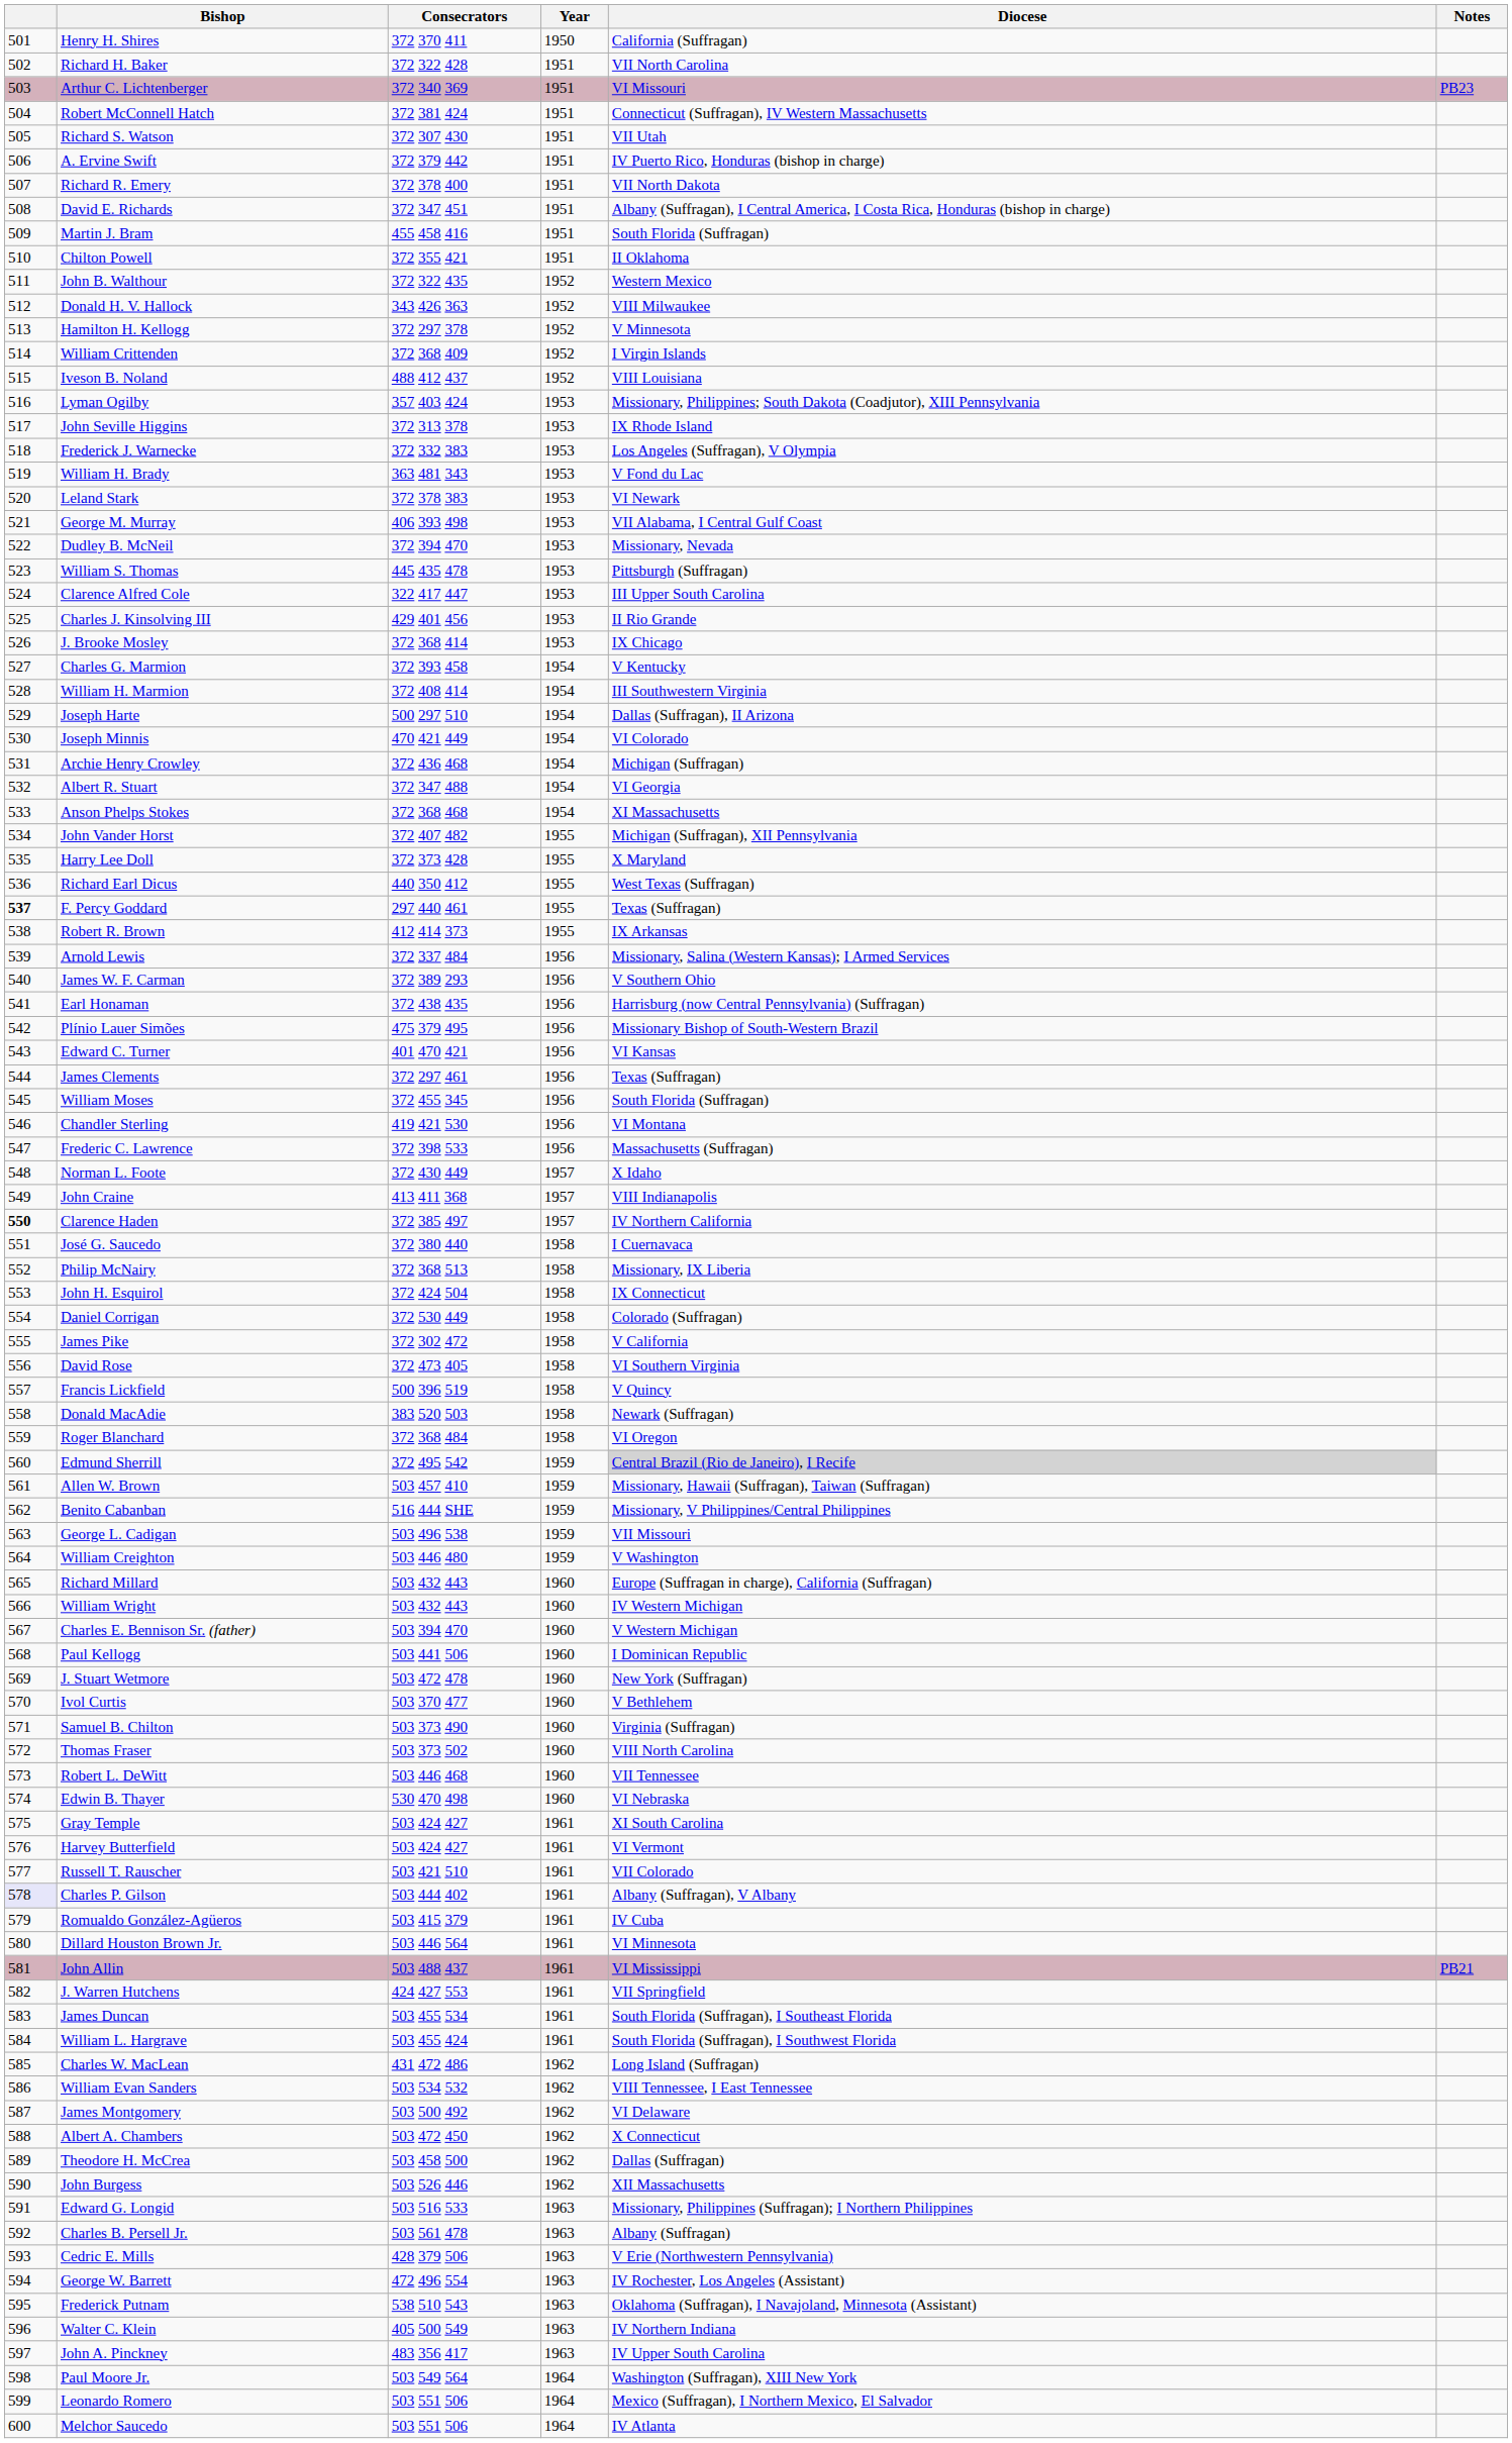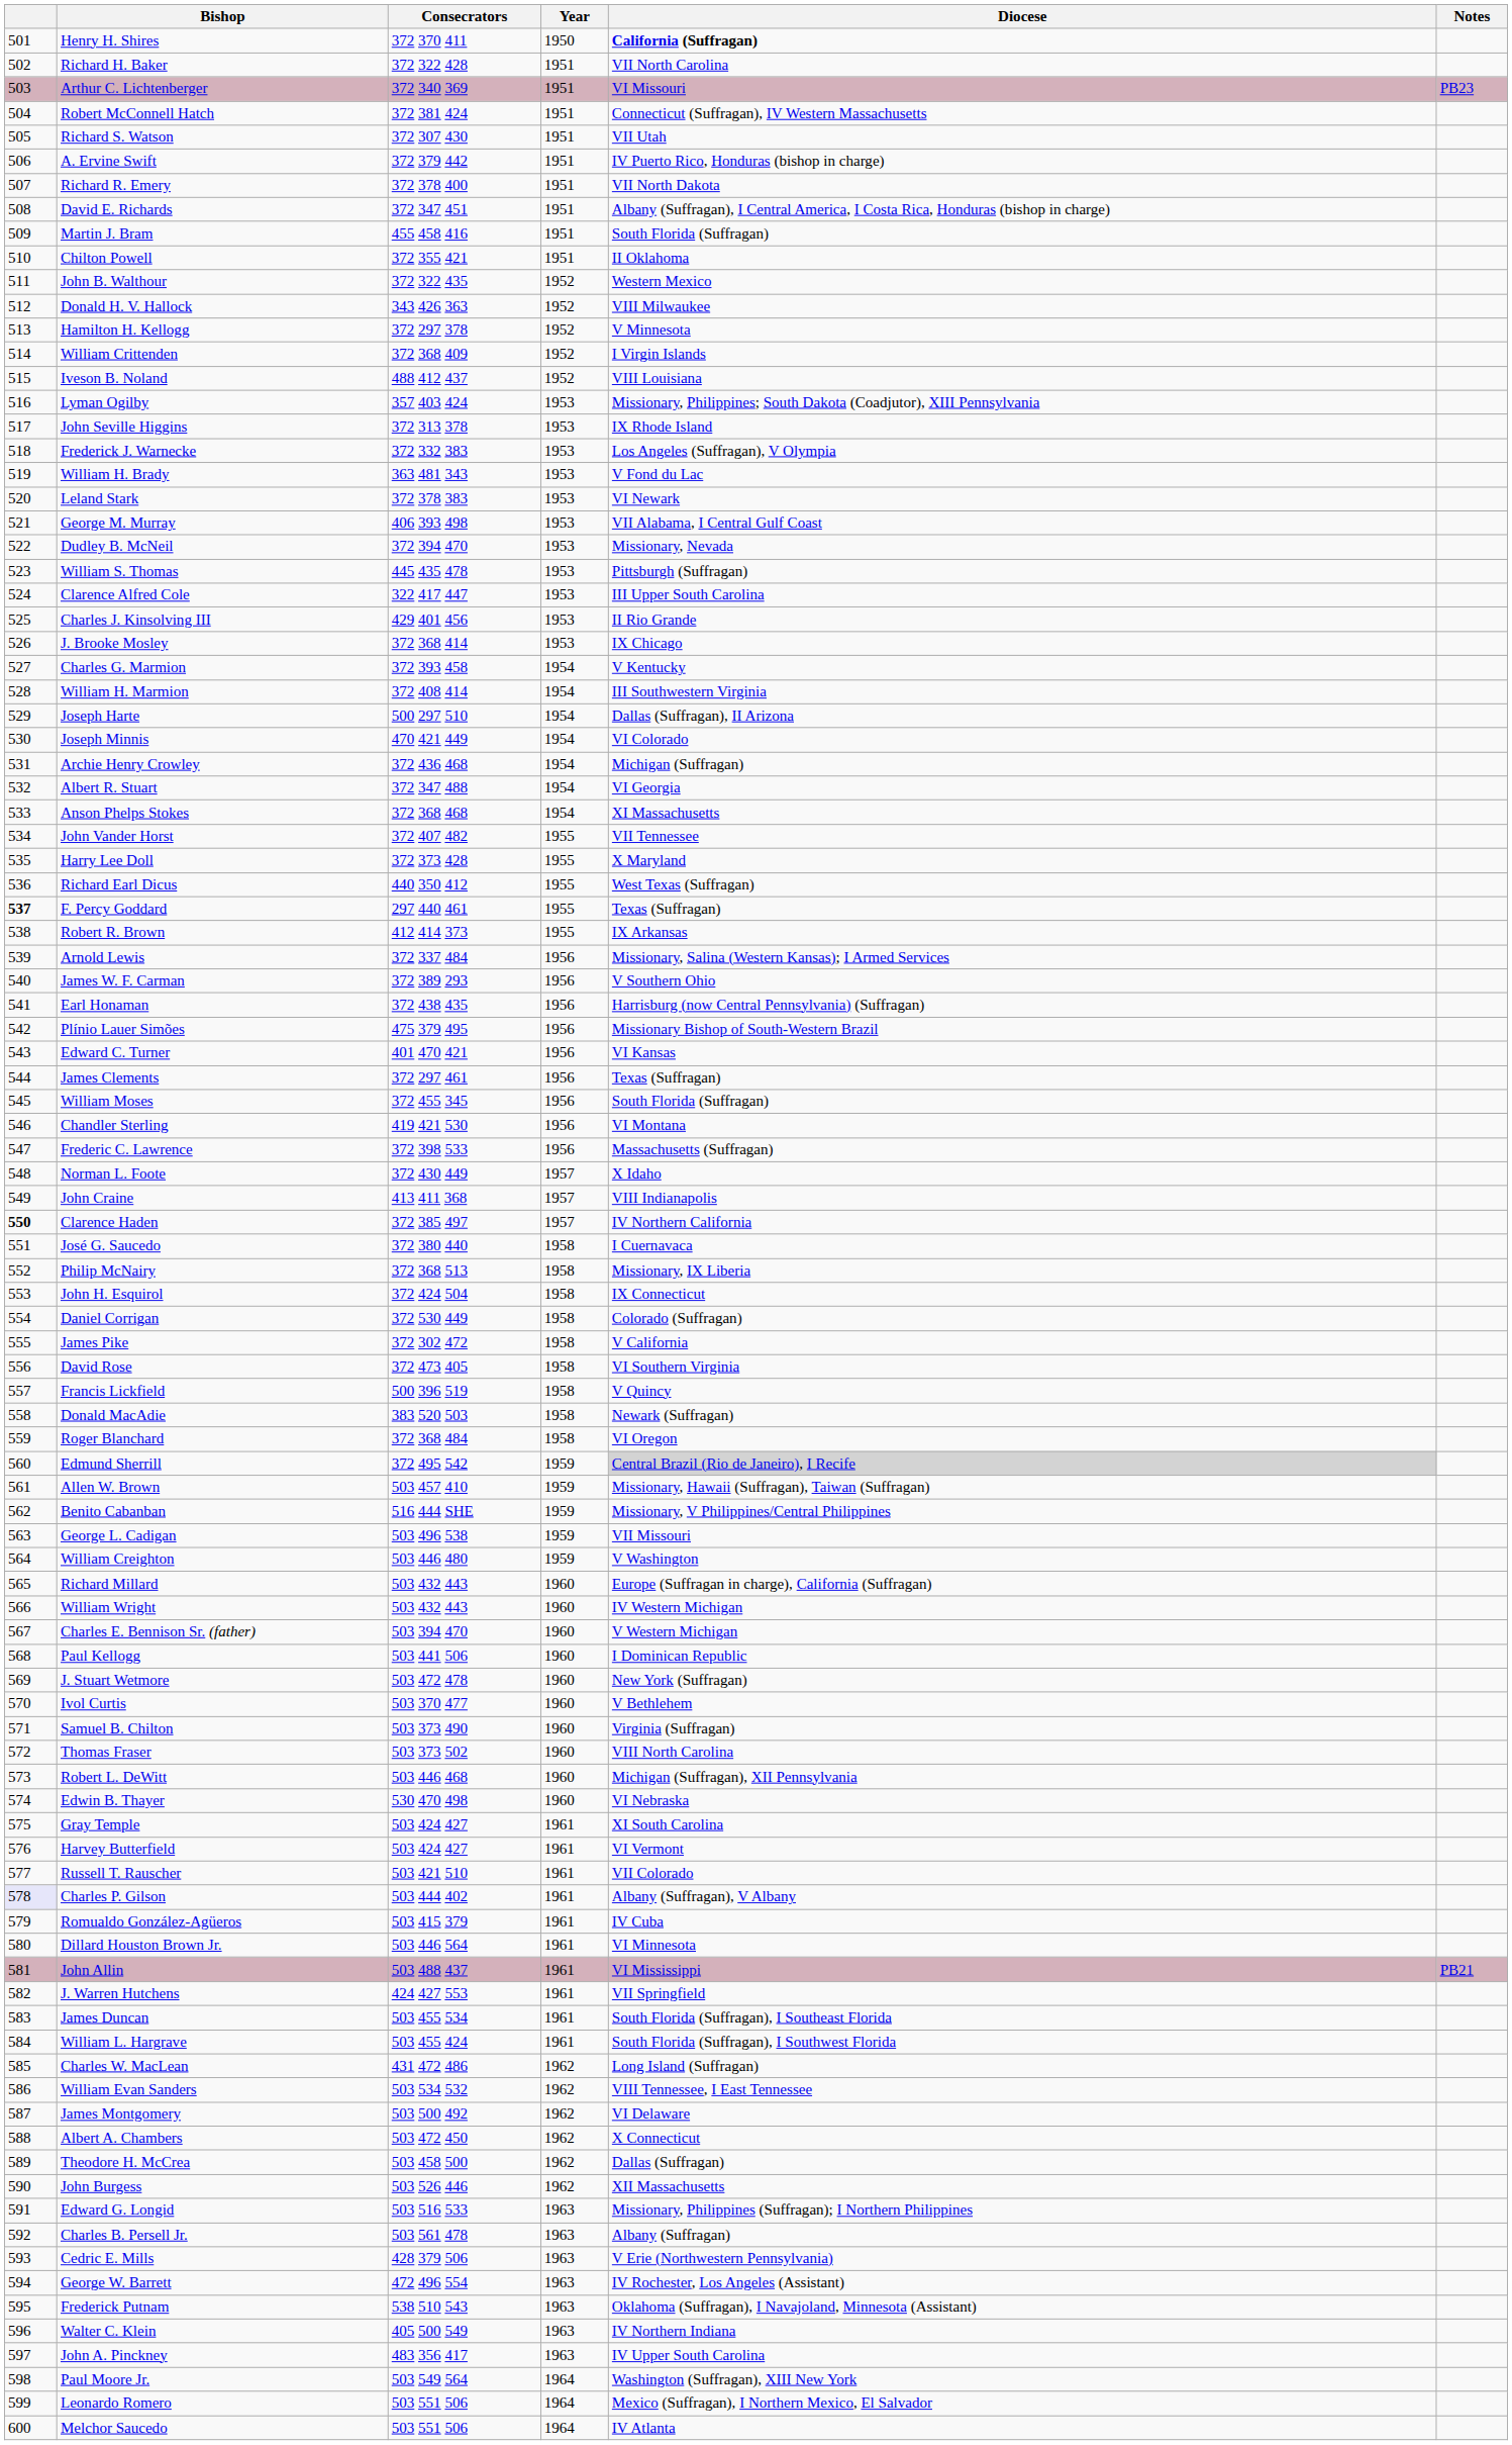Henry H. Shires | Diocese: normal -> bold
John Vander Horst | Diocese: Michigan (Suffragan), XII Pennsylvania -> VII Tennessee
Robert L. DeWitt | Diocese: VII Tennessee -> Michigan (Suffragan), XII Pennsylvania
